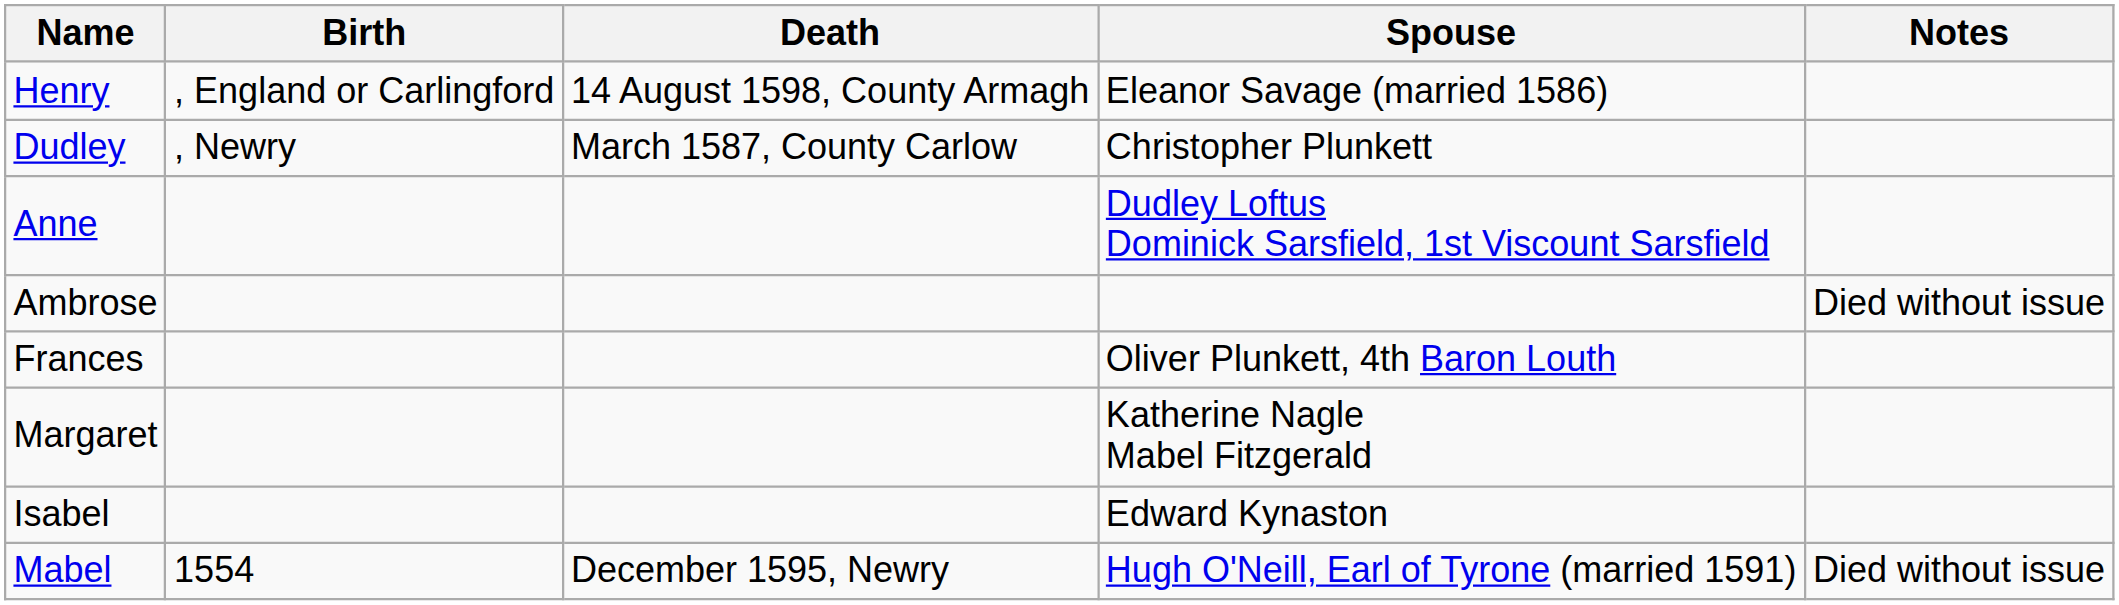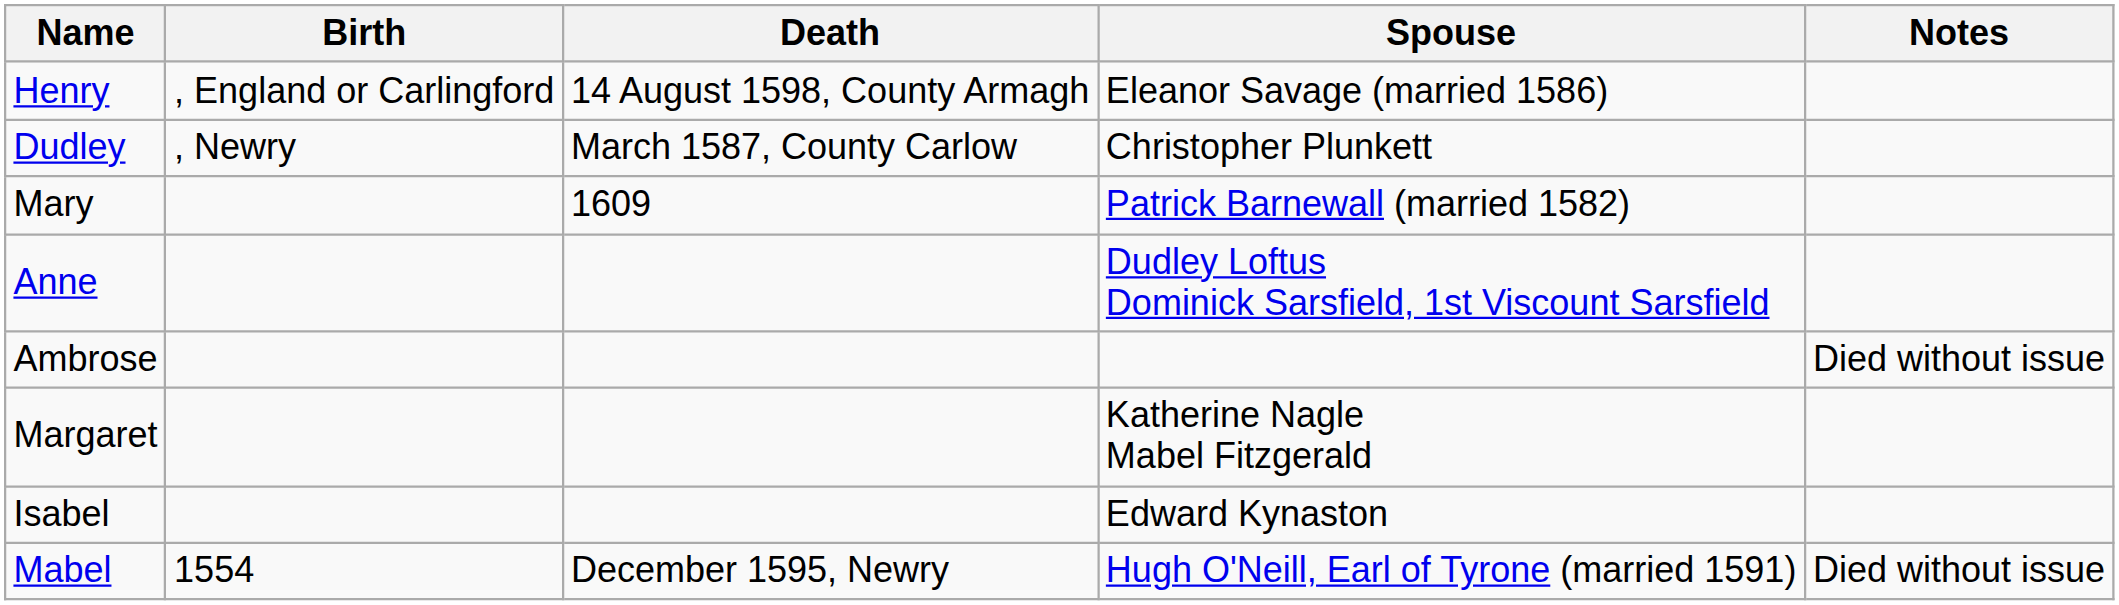+ row: Mary | 1609 | Patrick Barnewall (married 1582)
- row: Frances | Oliver Plunkett, 4th Baron Louth
